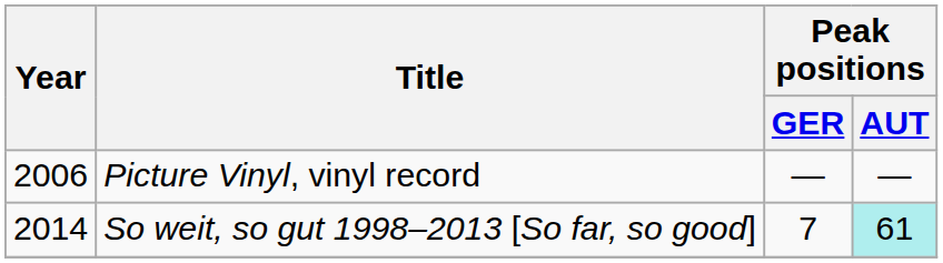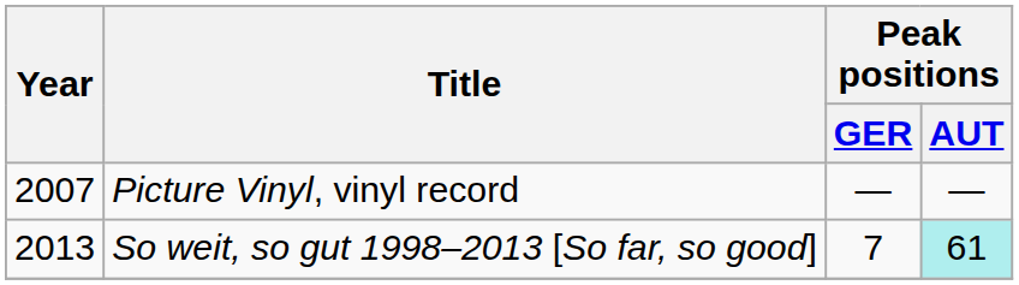Picture Vinyl, vinyl record | Year: 2006 -> 2007
So weit, so gut 1998–2013 [So far, so good] | Year: 2014 -> 2013
